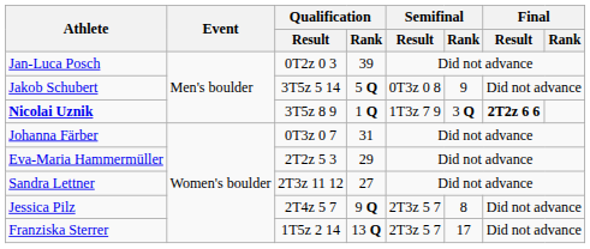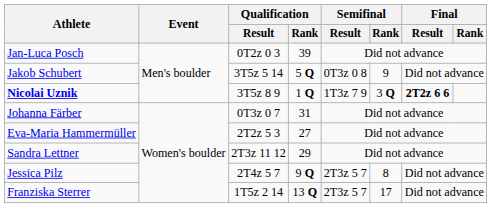Eva-Maria Hammermüller | Qualification / Rank: 29 -> 27
Sandra Lettner | Qualification / Rank: 27 -> 29
